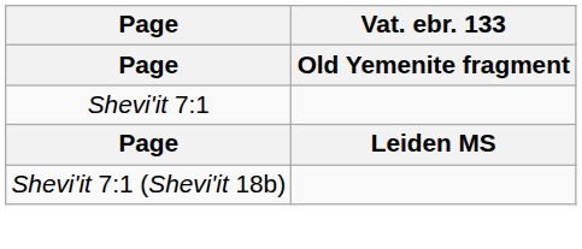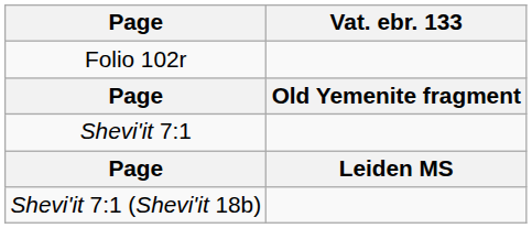+ row: Folio 102r
